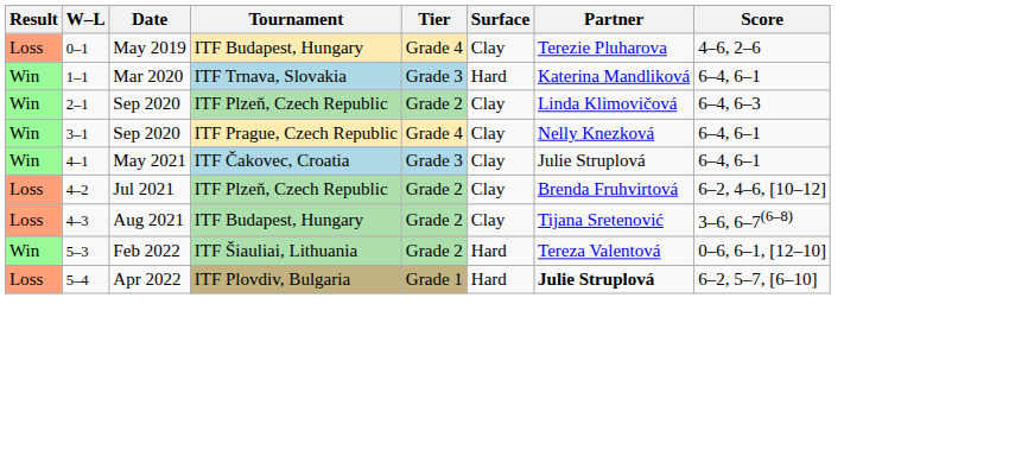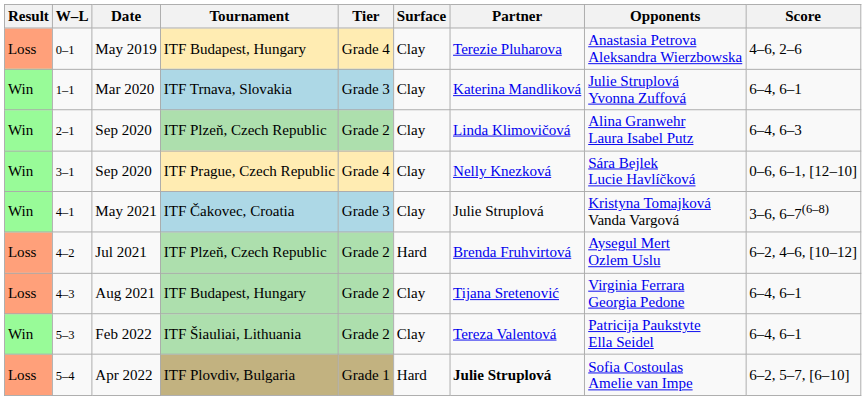+ column: Opponents | Anastasia Petrova Aleksandra Wierzbowska | Julie Struplová Yvonna Zuffová | Alina Granwehr Laura Isabel Putz | Sára Bejlek Lucie Havlíčková | Kristyna Tomajková Vanda Vargová | Aysegul Mert Ozlem Uslu | Virginia Ferrara Georgia Pedone | Patricija Paukstyte Ella Seidel | Sofia Costoulas Amelie van Impe
1–1 | Surface: Hard -> Clay
3–1 | Score: 6–4, 6–1 -> 0–6, 6–1, [12–10]
4–1 | Score: 6–4, 6–1 -> 3–6, 6–7(6–8)
4–2 | Surface: Clay -> Hard
4–3 | Score: 3–6, 6–7(6–8) -> 6–4, 6–1
5–3 | Surface: Hard -> Clay
5–3 | Score: 0–6, 6–1, [12–10] -> 6–4, 6–1
